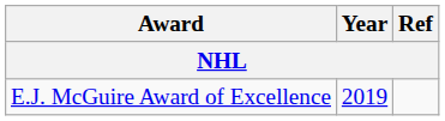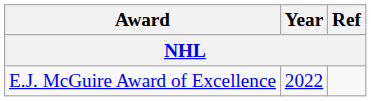E.J. McGuire Award of Excellence | Year: 2019 -> 2022
